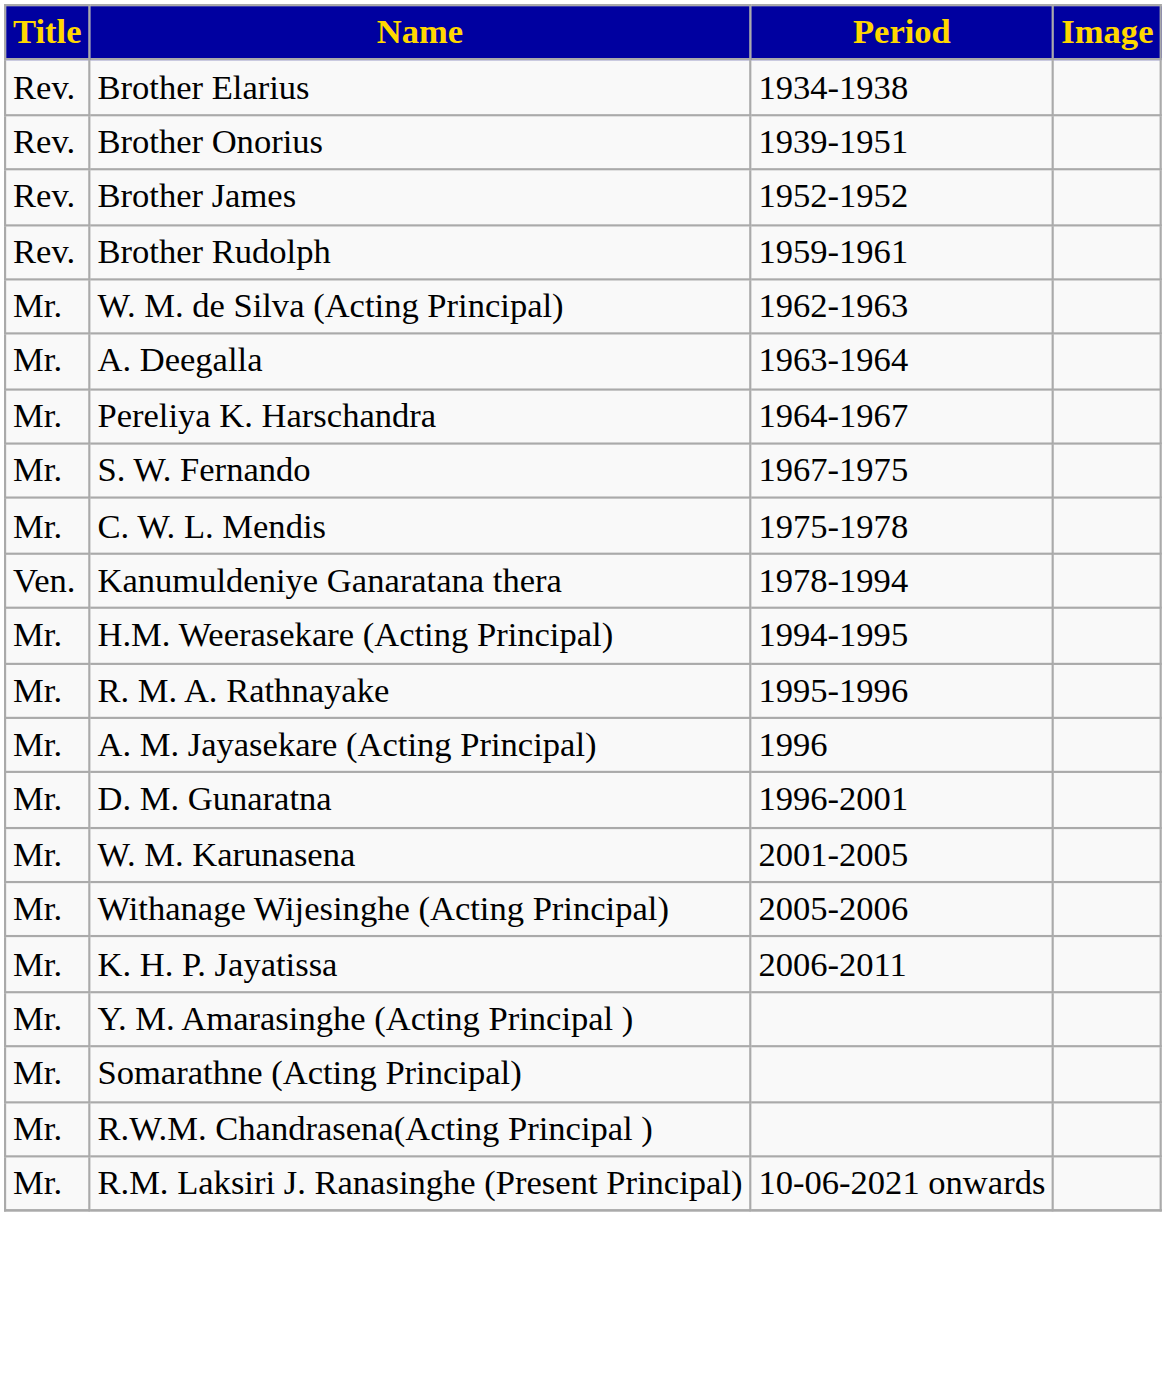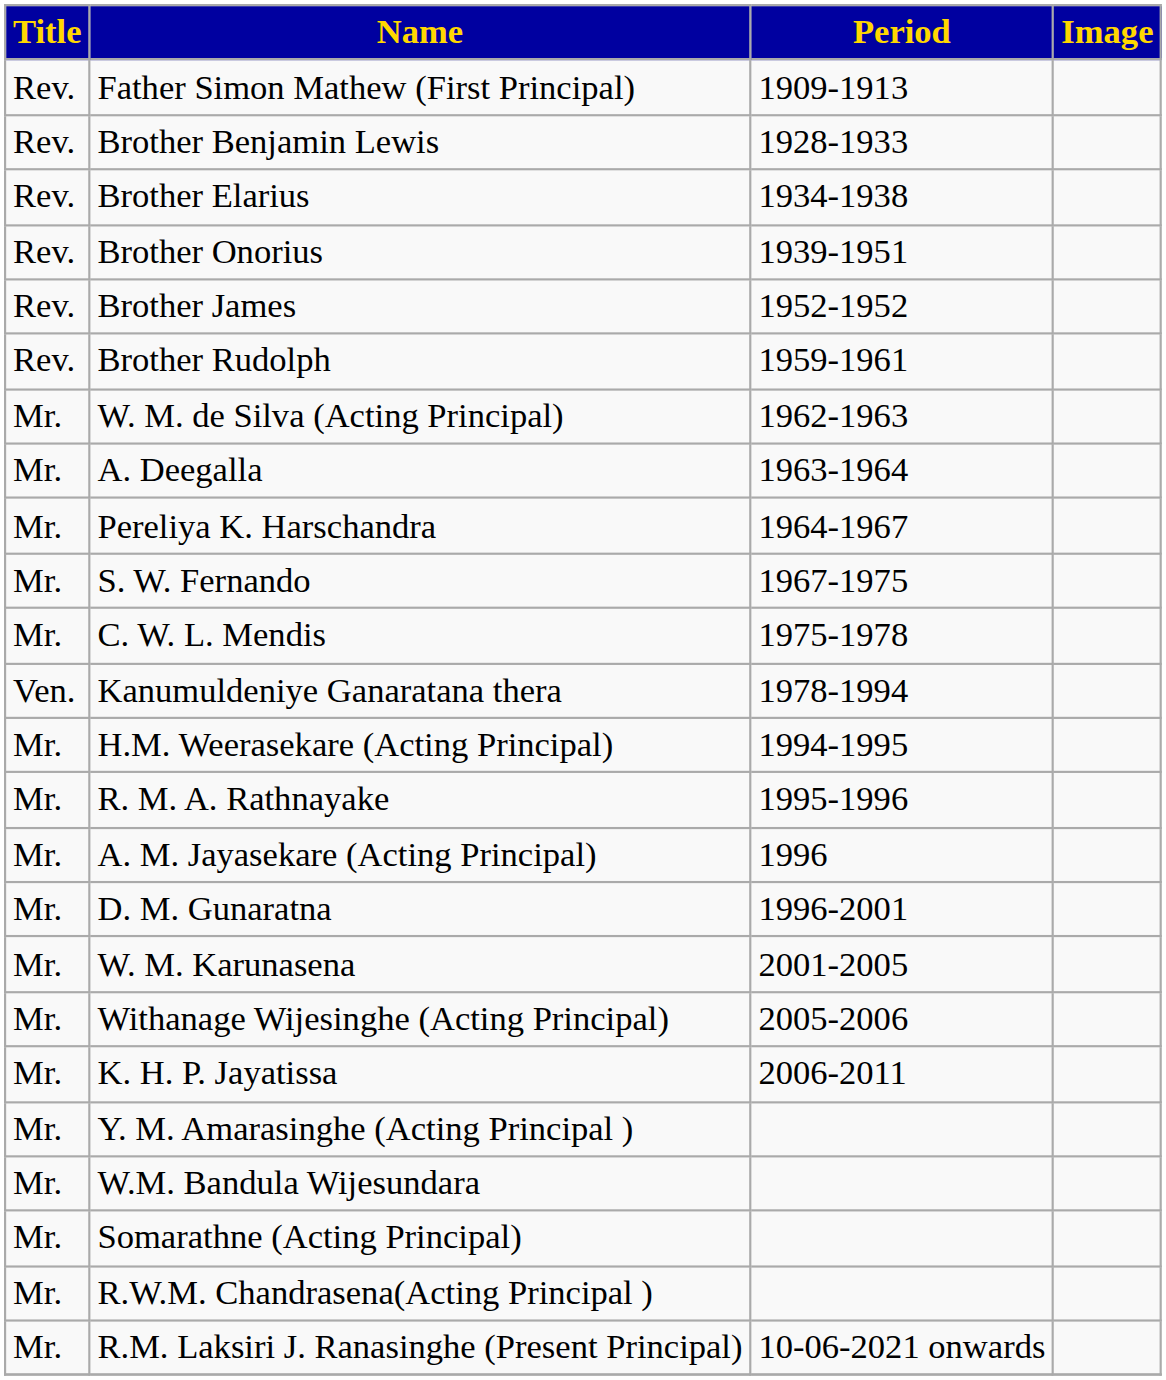+ row: Rev. | Father Simon Mathew (First Principal) | 1909-1913
+ row: Rev. | Brother Benjamin Lewis | 1928-1933
+ row: Mr. | W.M. Bandula Wijesundara
